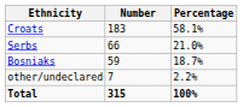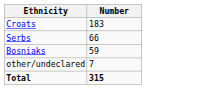- column: Percentage | 58.1% | 21.0% | 18.7% | 2.2% | 100%
